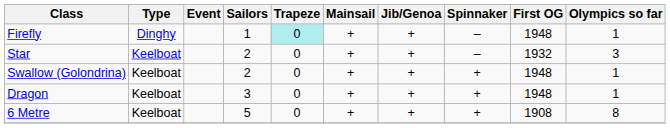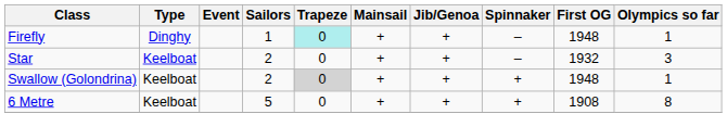Swallow (Golondrina) | Trapeze: no background -> lightgrey background
- row: Dragon | Keelboat | 3 | 0 | + | + | + | 1948 | 1
